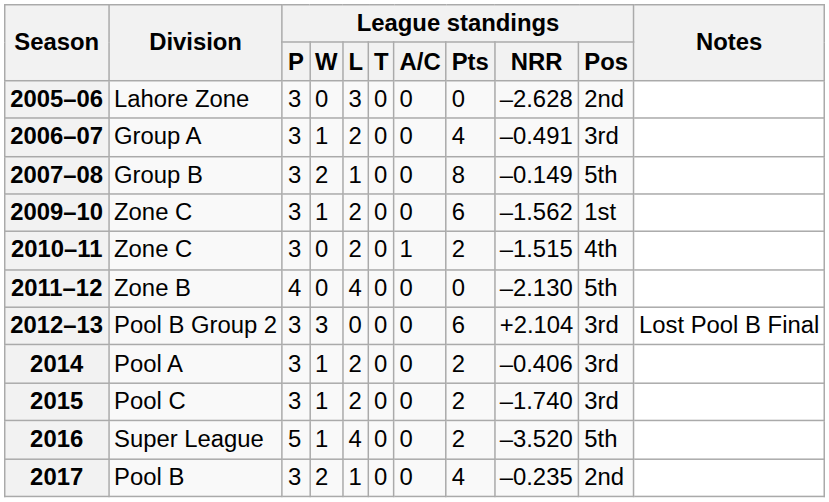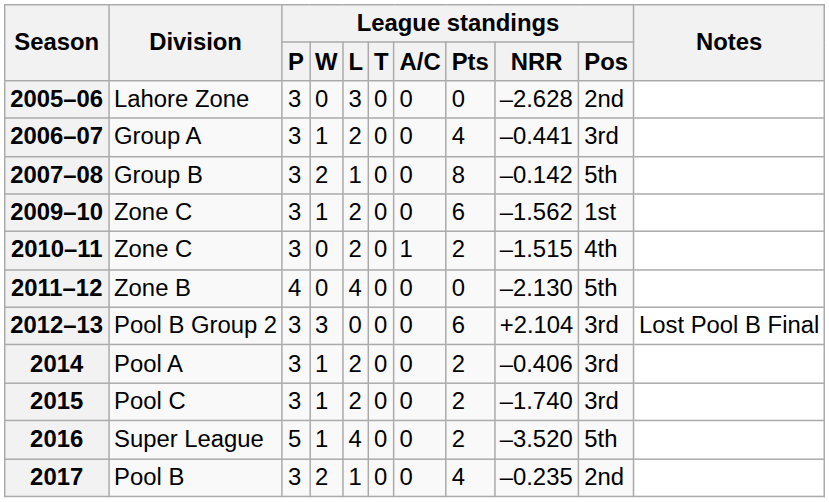2006–07 | League standings / NRR: –0.491 -> –0.441
2007–08 | League standings / NRR: –0.149 -> –0.142
